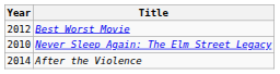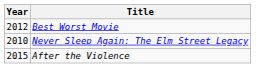After the Violence | Year: 2014 -> 2015
